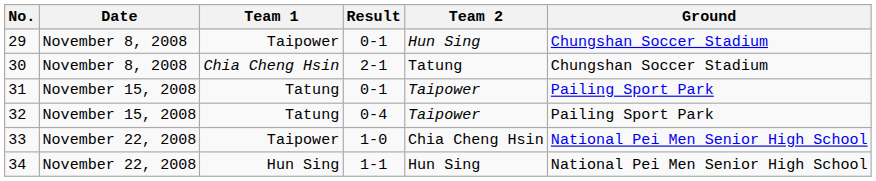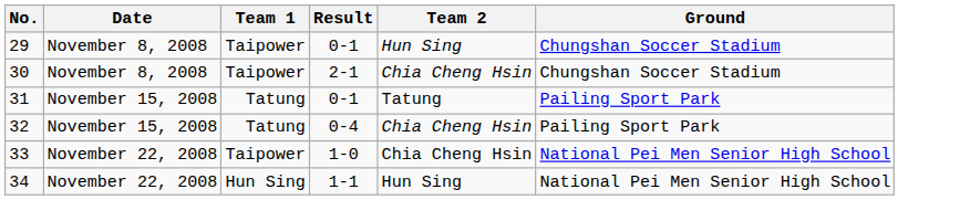30 | Team 1: Chia Cheng Hsin -> Taipower
30 | Team 2: Tatung -> Chia Cheng Hsin
31 | Team 2: Taipower -> Tatung
32 | Team 2: Taipower -> Chia Cheng Hsin
